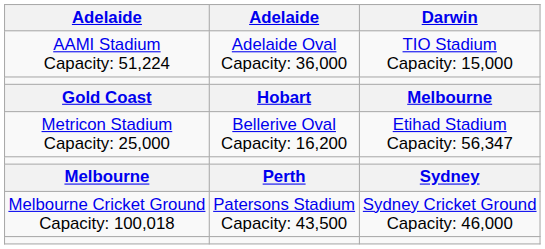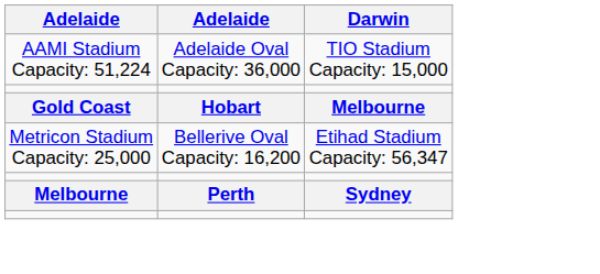- row: Melbourne Cricket Ground Capacity: 100,018 | Patersons Stadium Capacity: 43,500 | Sydney Cricket Ground Capacity: 46,000
